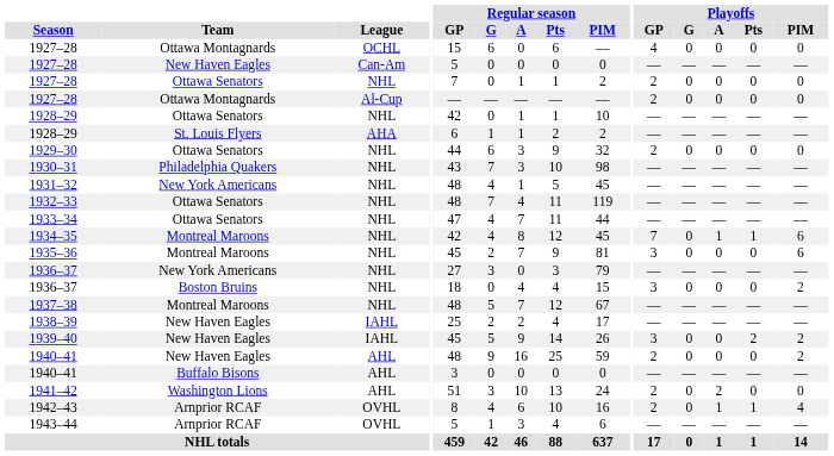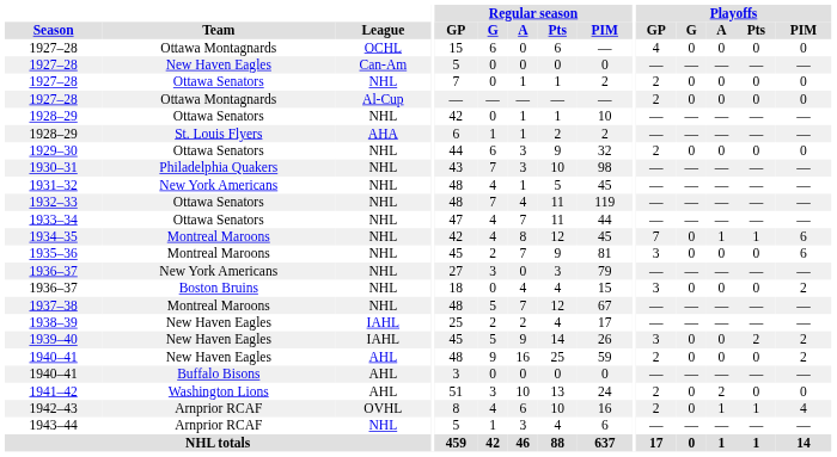1943–44 | League: OVHL -> NHL
